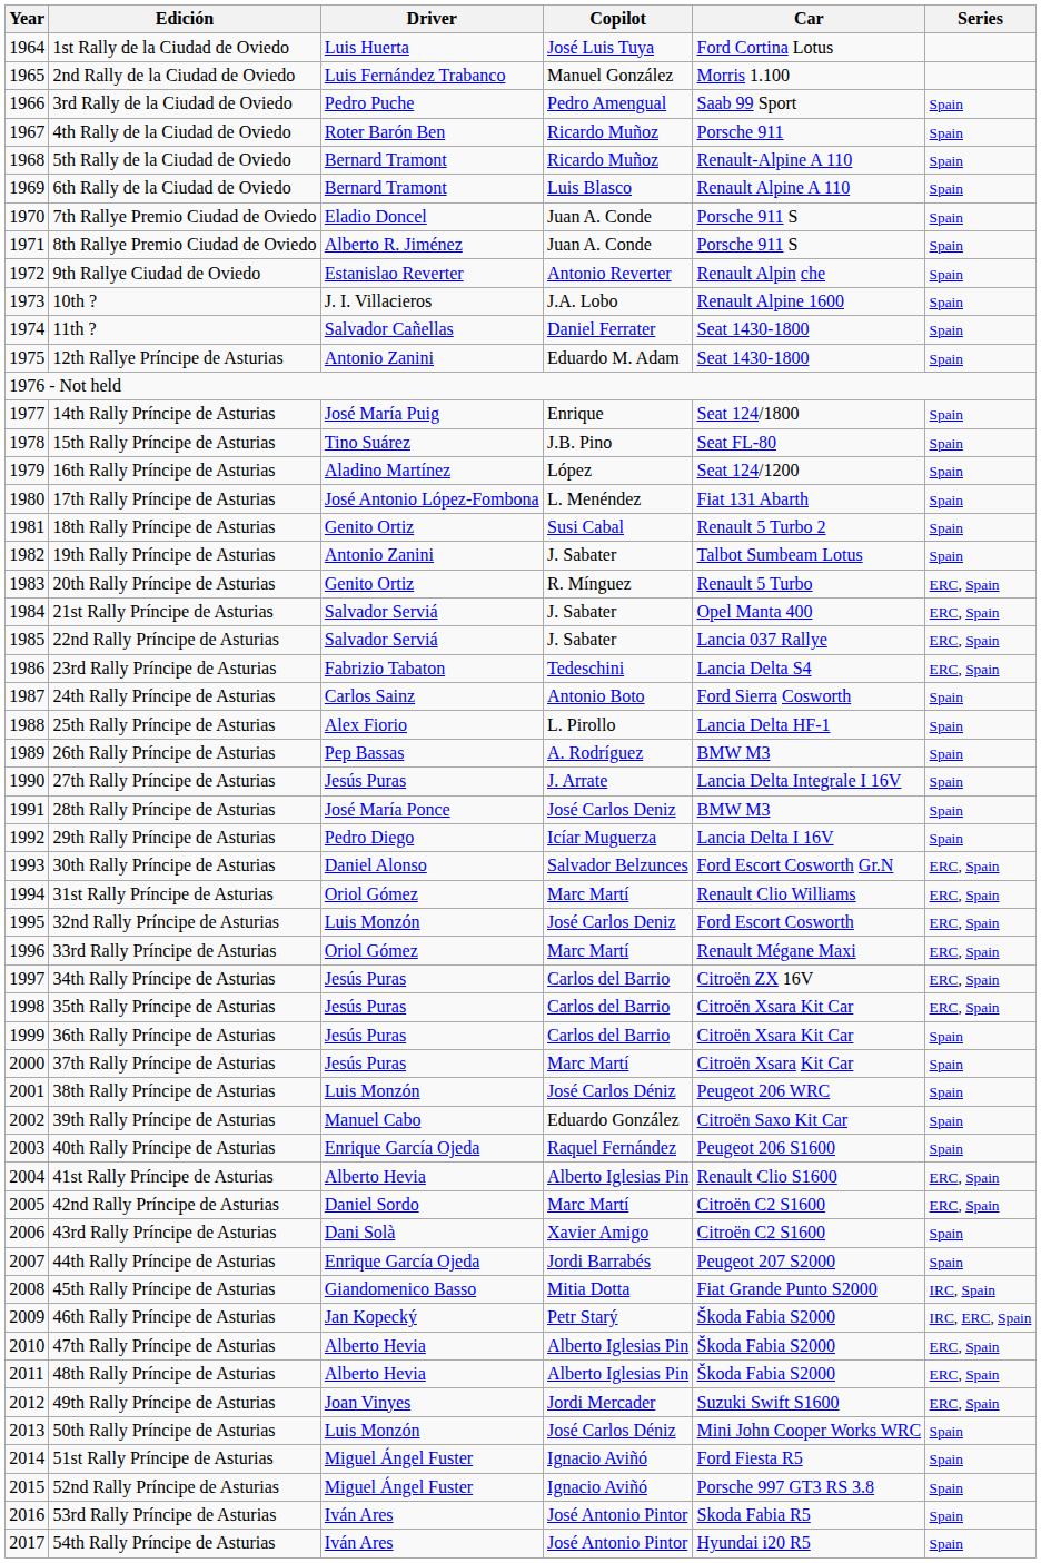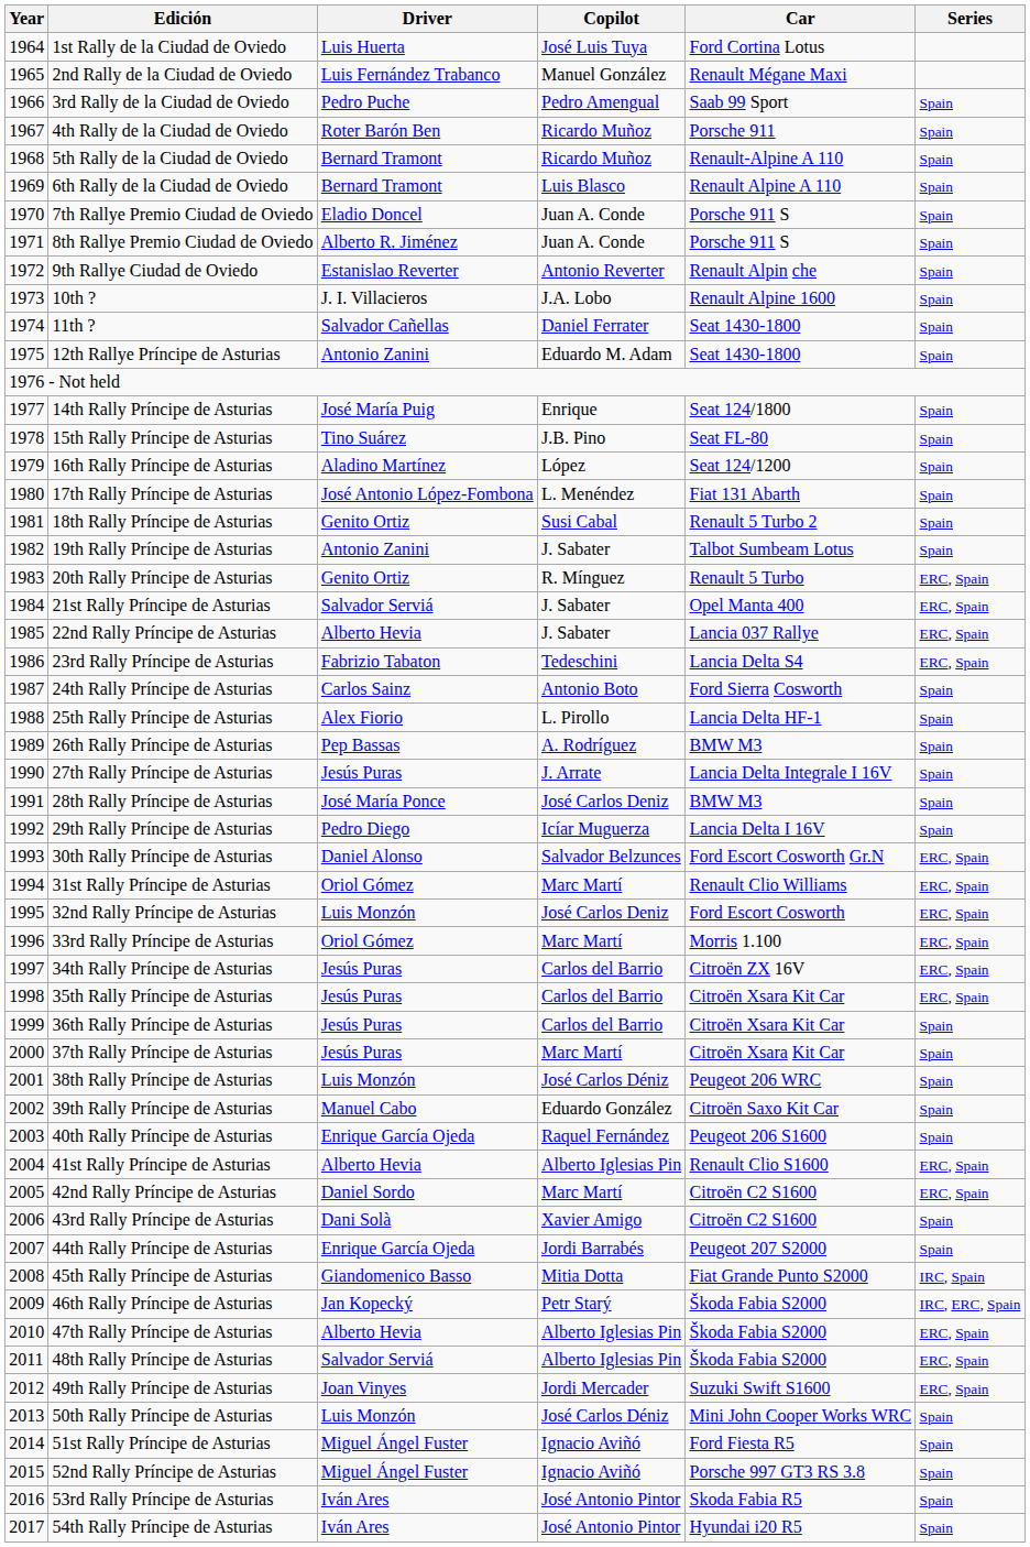2nd Rally de la Ciudad de Oviedo | Car: Morris 1.100 -> Renault Mégane Maxi
22nd Rally Príncipe de Asturias | Driver: Salvador Serviá -> Alberto Hevia
33rd Rally Príncipe de Asturias | Car: Renault Mégane Maxi -> Morris 1.100
48th Rally Príncipe de Asturias | Driver: Alberto Hevia -> Salvador Serviá
